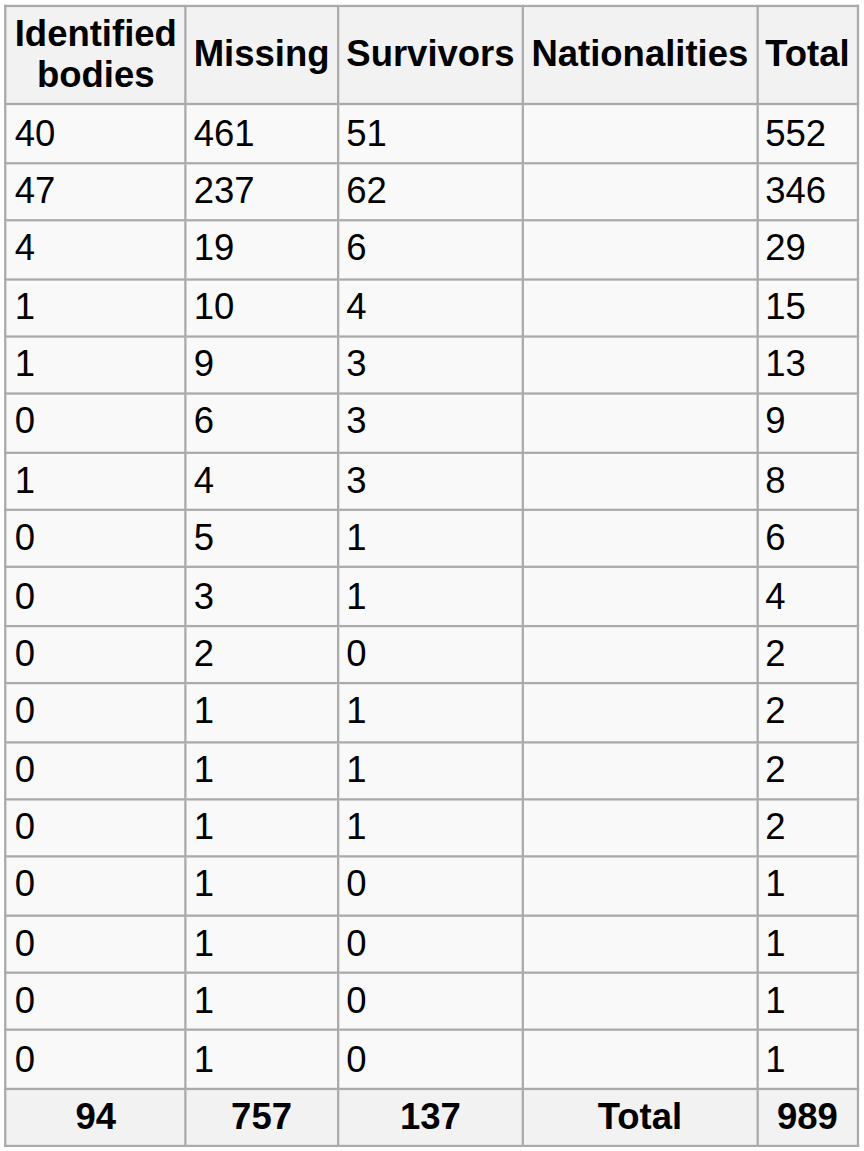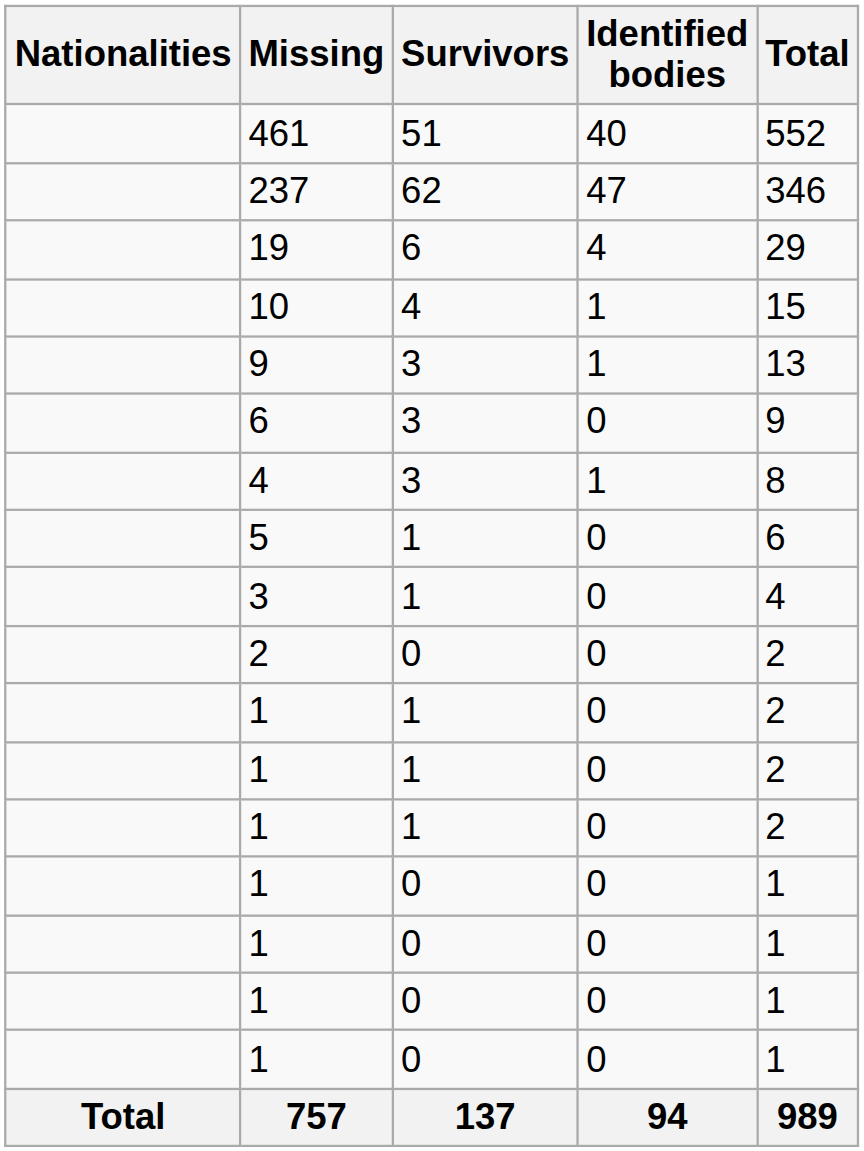columns swapped: Nationalities <-> Identified bodies
